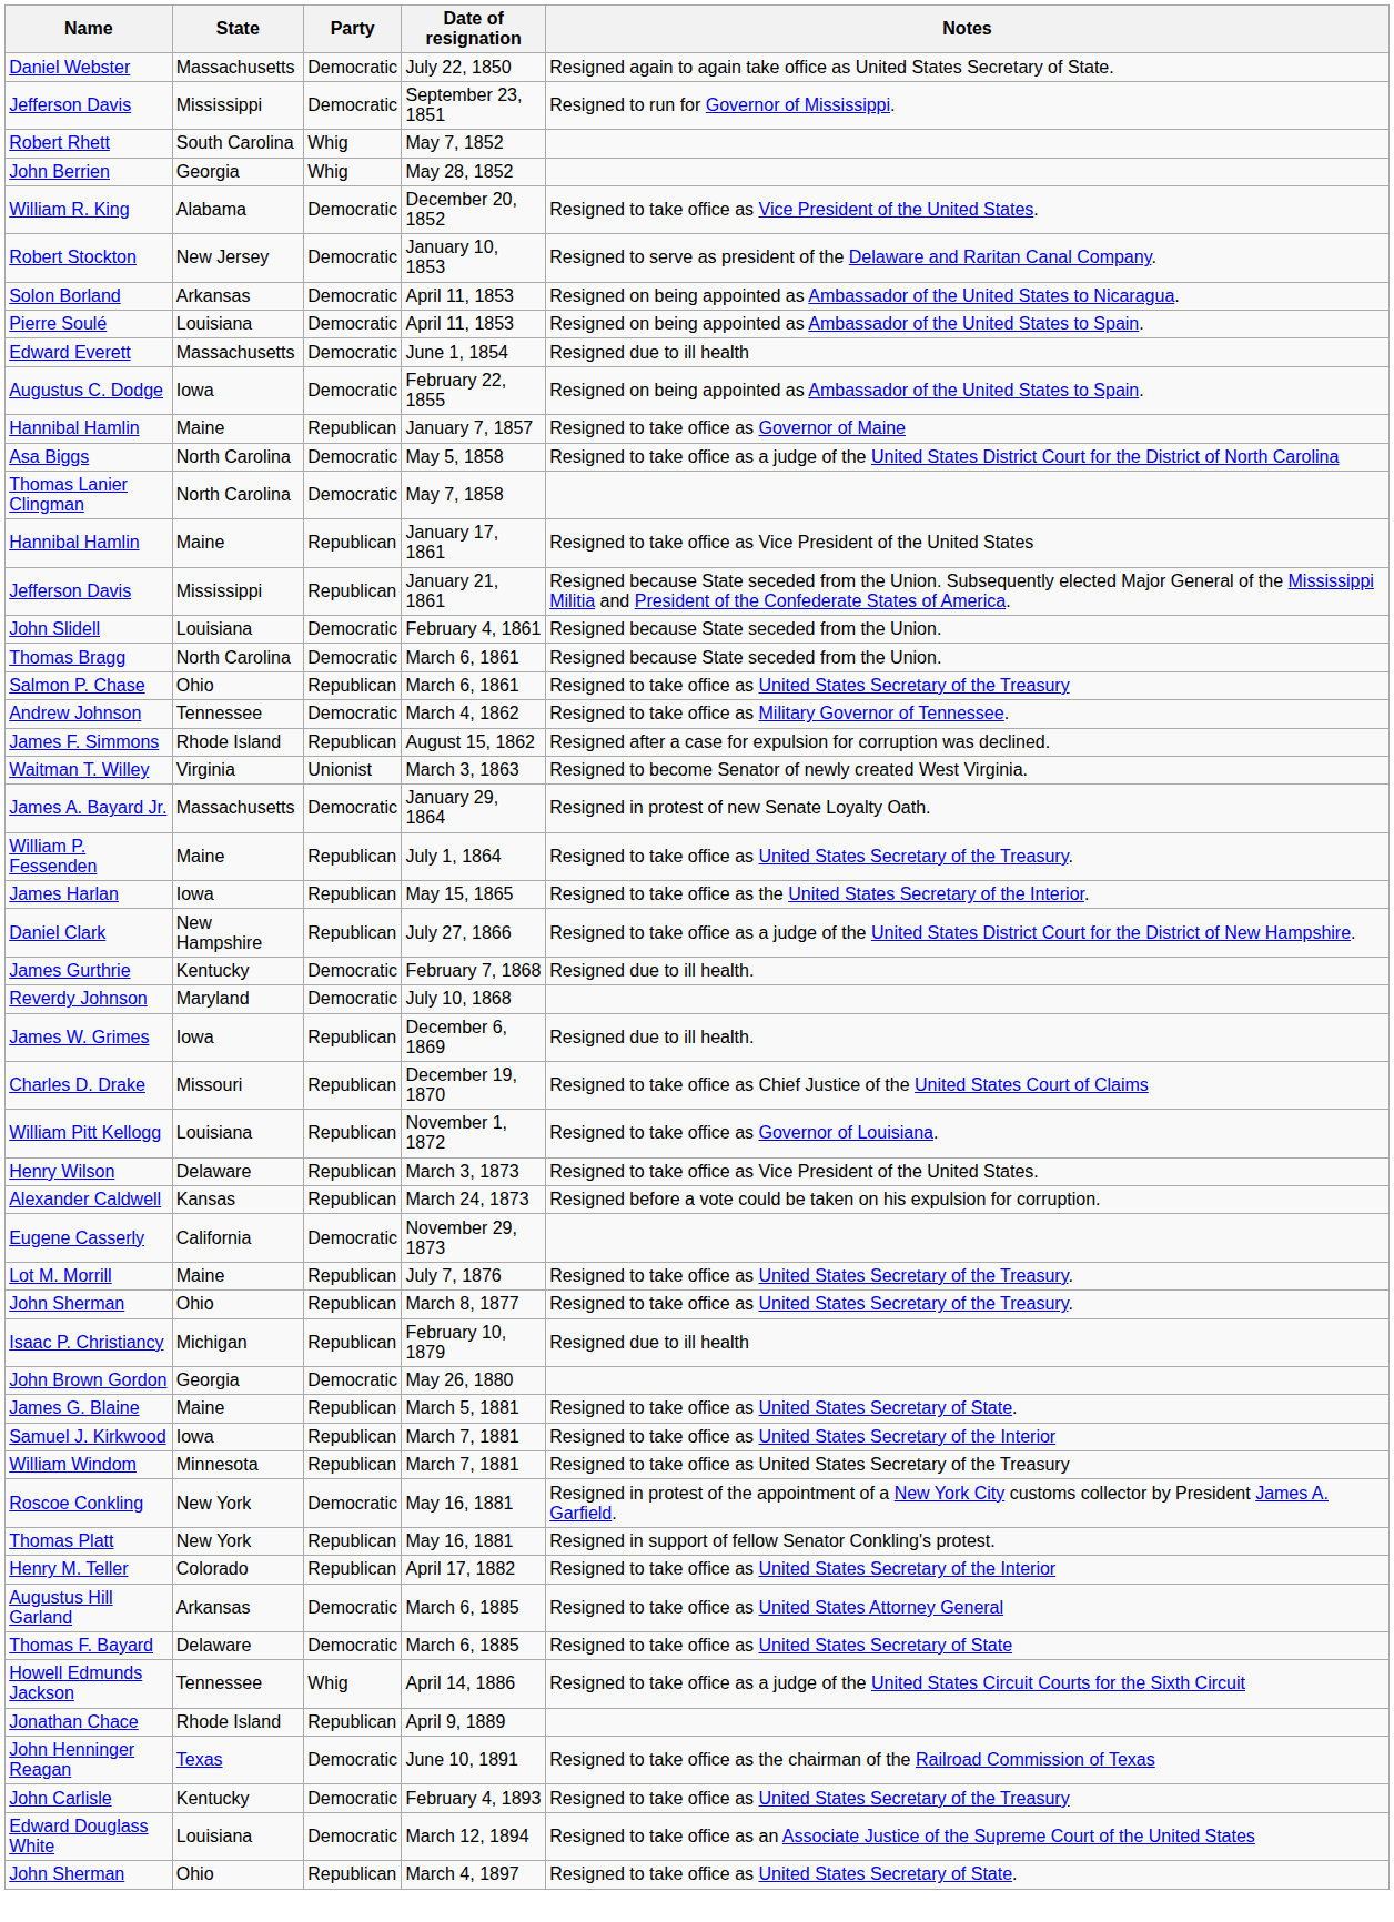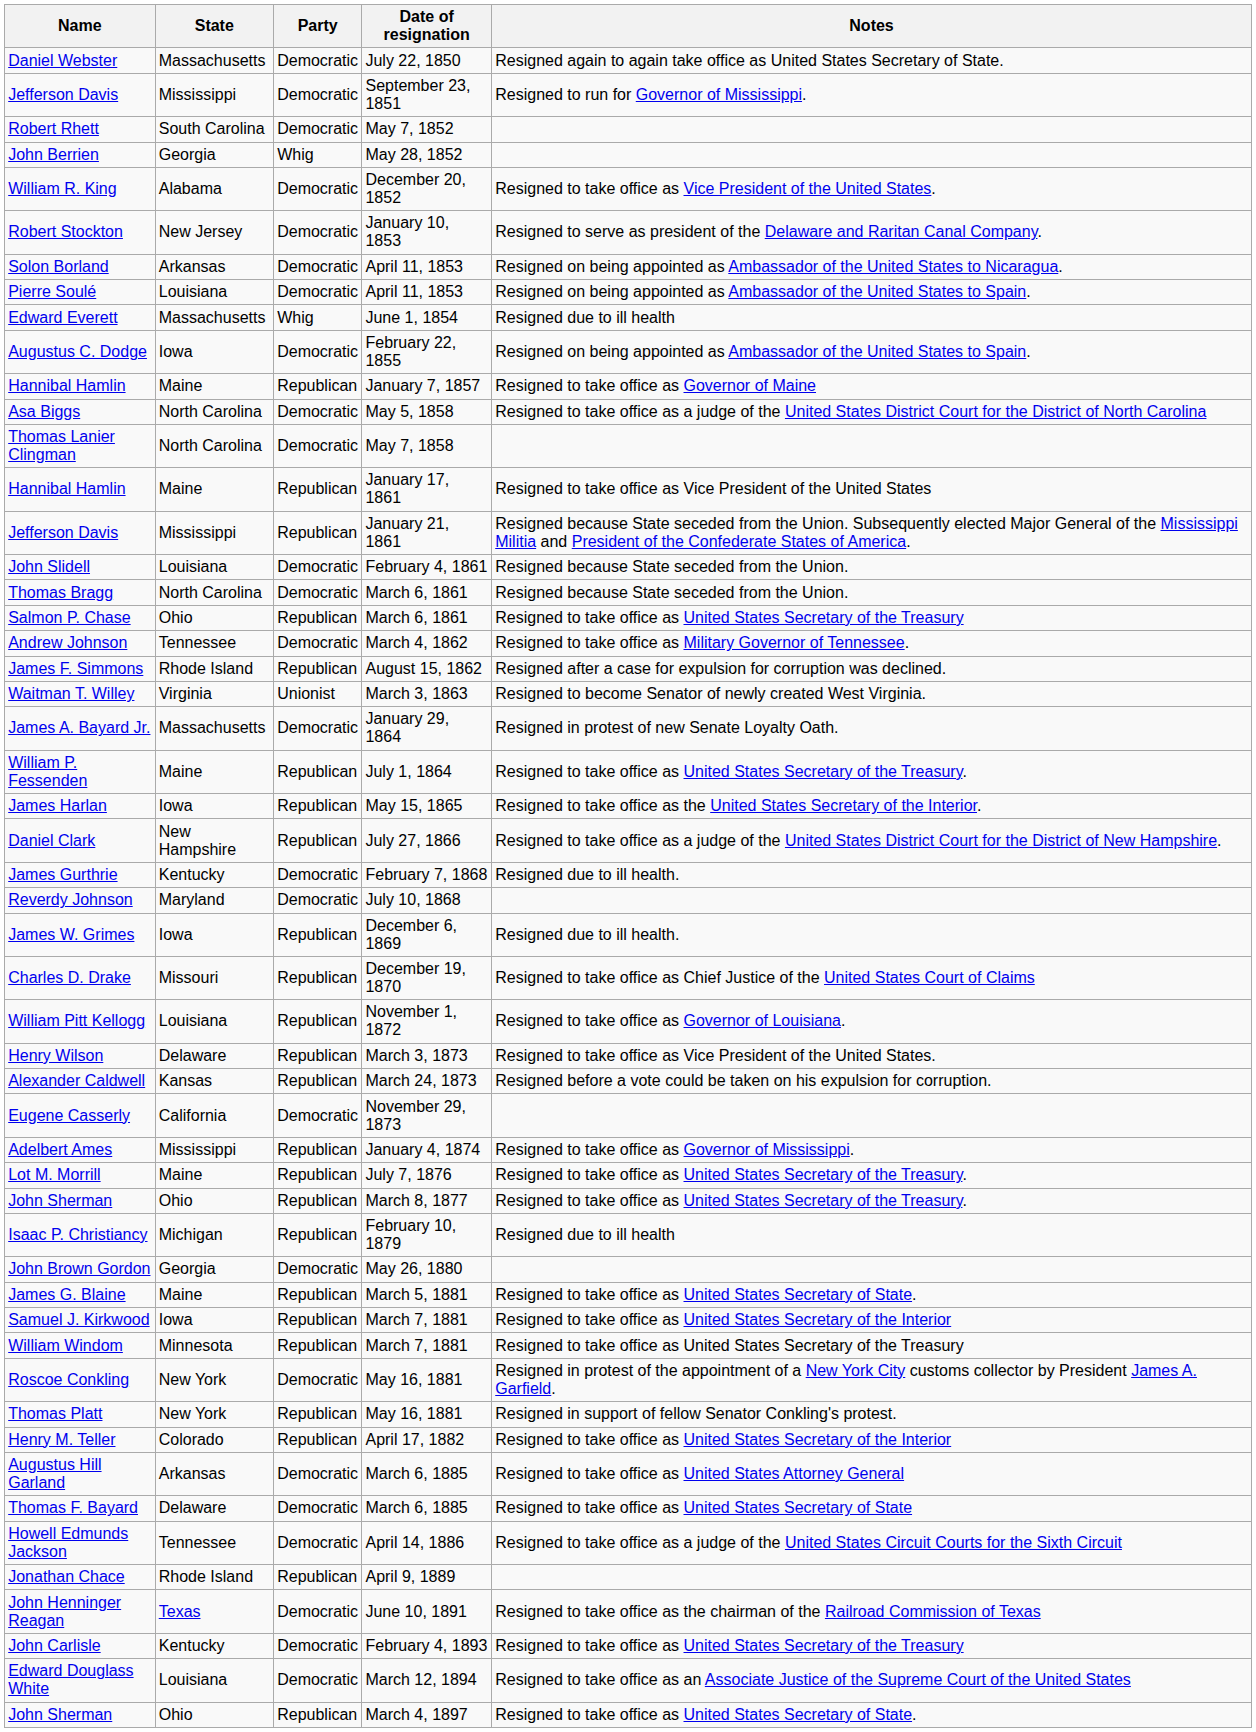Robert Rhett | Party: Whig -> Democratic
Edward Everett | Party: Democratic -> Whig
+ row: Adelbert Ames | Mississippi | Republican | January 4, 1874 | Resigned to take office as Governor of Mississippi.
Howell Edmunds Jackson | Party: Whig -> Democratic
